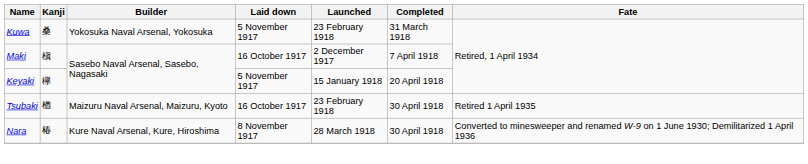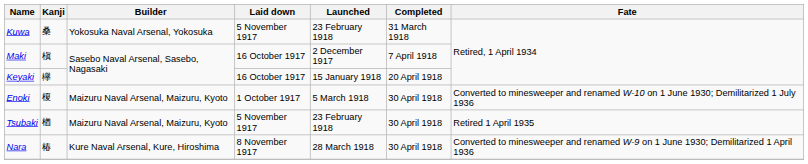Keyaki | Laid down: 5 November 1917 -> 16 October 1917
+ row: Enoki | 榎 | Maizuru Naval Arsenal, Maizuru, Kyoto | 1 October 1917 | 5 March 1918 | 30 April 1918 | Converted to minesweeper and renamed W-10 on 1 June 1930; Demilitarized 1 July 1936
Tsubaki | Laid down: 16 October 1917 -> 5 November 1917
